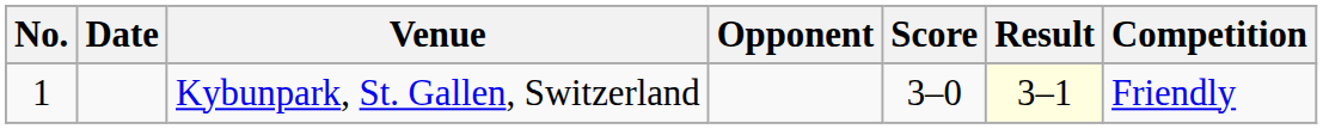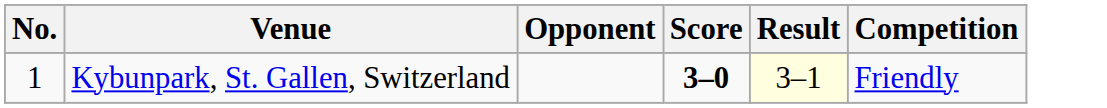- column: Date
Kybunpark, St. Gallen, Switzerland | Score: normal -> bold
